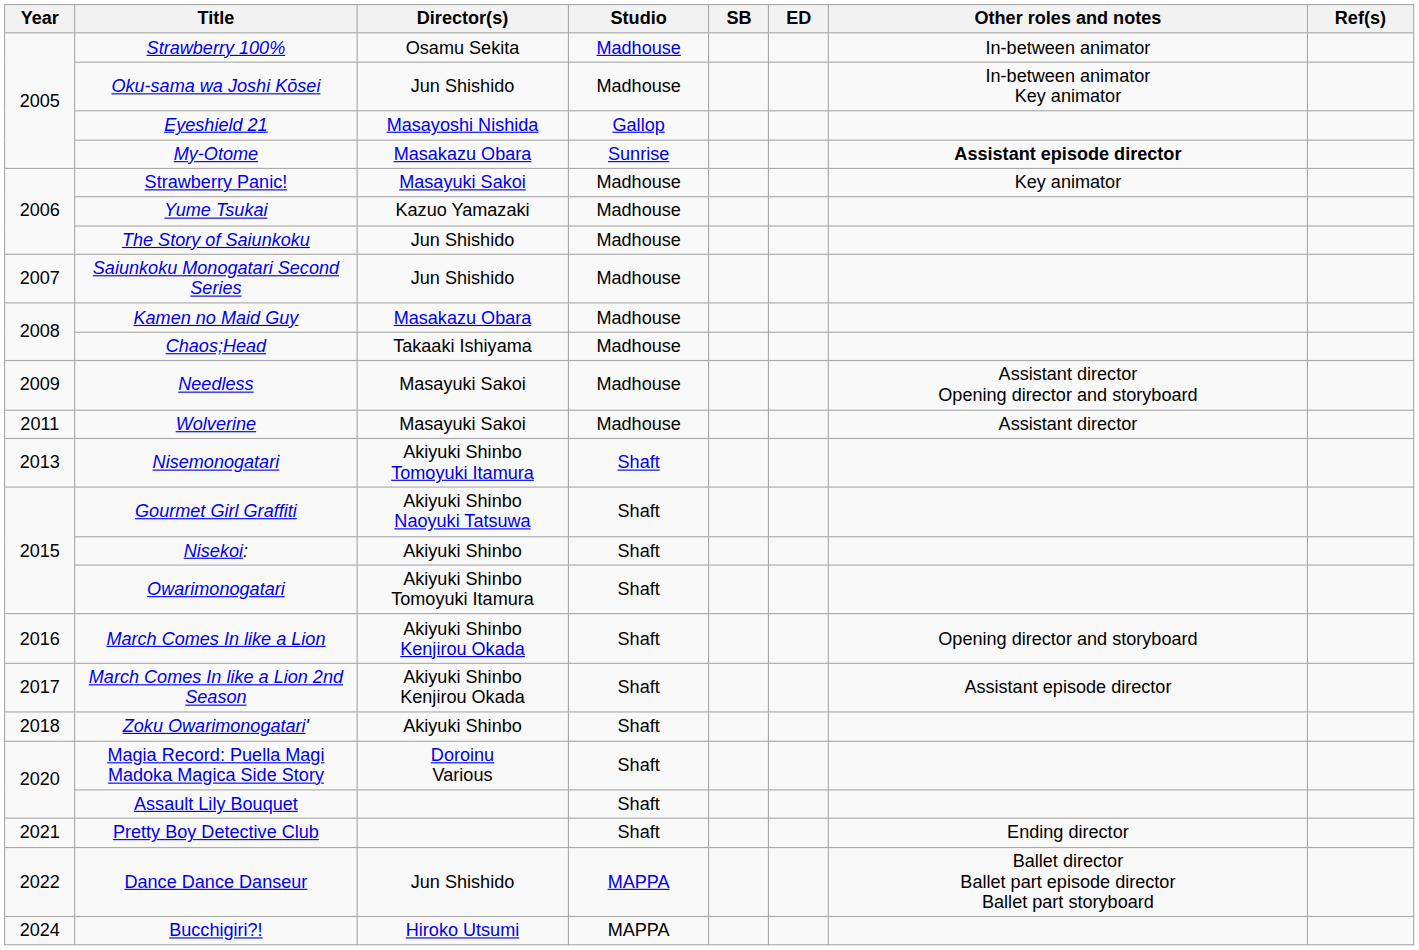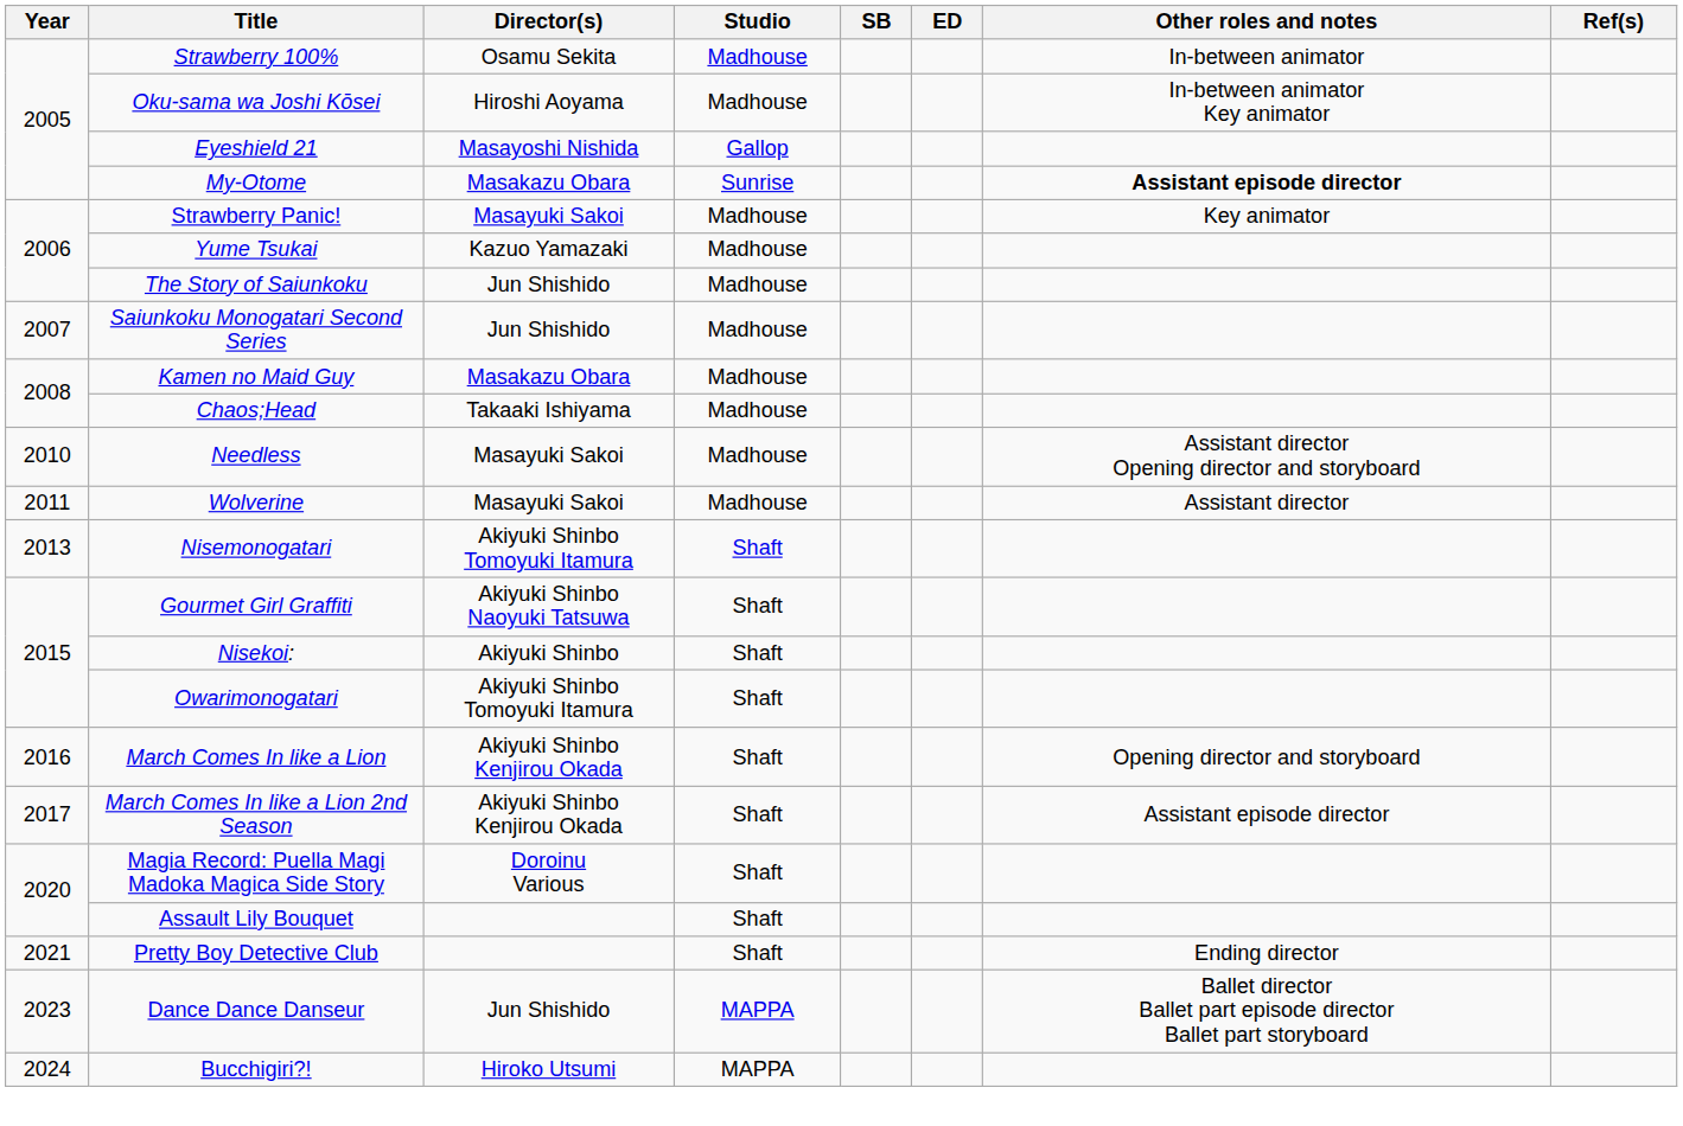Oku-sama wa Joshi Kōsei | Director(s): Jun Shishido -> Hiroshi Aoyama
Needless | Year: 2009 -> 2010
- row: 2018 | Zoku Owarimonogatari' | Akiyuki Shinbo | Shaft
Dance Dance Danseur | Year: 2022 -> 2023
